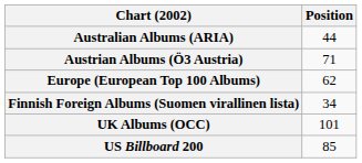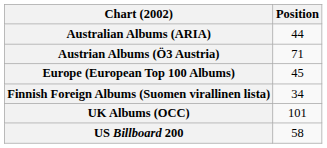Europe (European Top 100 Albums) | Position: 62 -> 45
US Billboard 200 | Position: 85 -> 58
